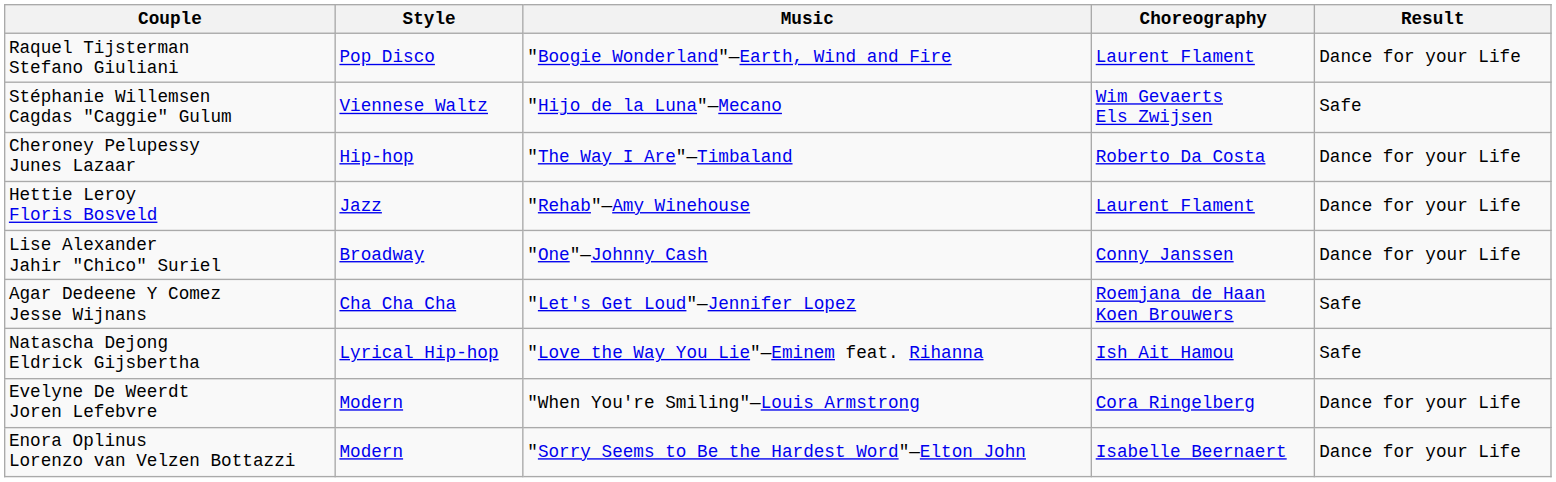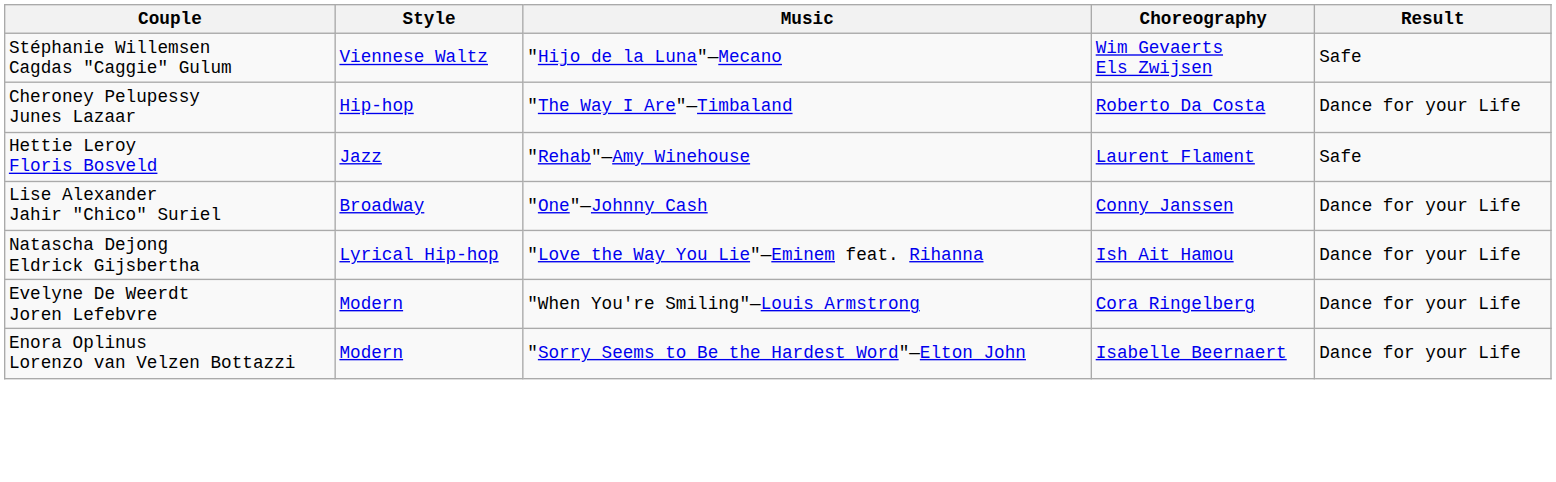- row: Raquel Tijsterman Stefano Giuliani | Pop Disco | "Boogie Wonderland"—Earth, Wind and Fire | Laurent Flament | Dance for your Life
Hettie Leroy Floris Bosveld | Result: Dance for your Life -> Safe
- row: Agar Dedeene Y Comez Jesse Wijnans | Cha Cha Cha | "Let's Get Loud"—Jennifer Lopez | Roemjana de Haan Koen Brouwers | Safe
Natascha Dejong Eldrick Gijsbertha | Result: Safe -> Dance for your Life
